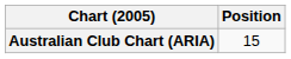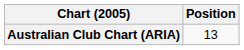Australian Club Chart (ARIA) | Position: 15 -> 13
